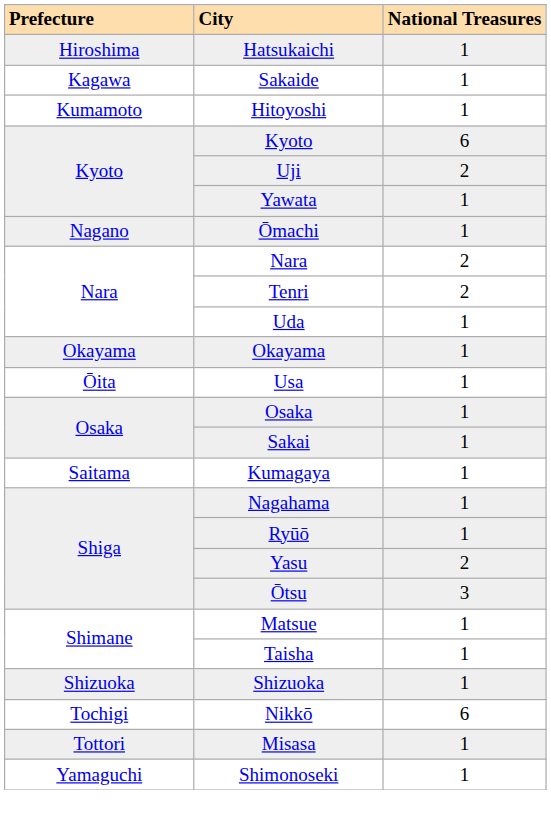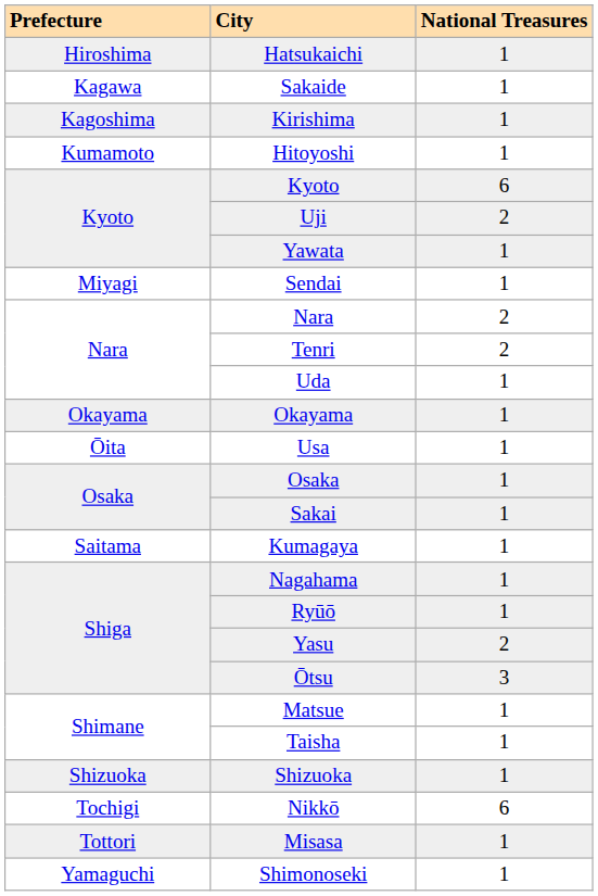+ row: Kagoshima | Kirishima | 1
+ row: Miyagi | Sendai | 1
- row: Nagano | Ōmachi | 1
